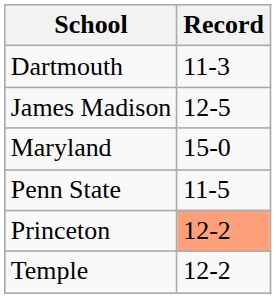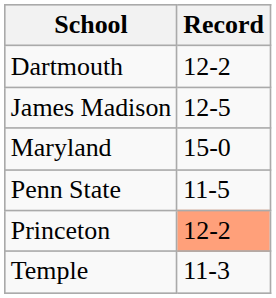Dartmouth | Record: 11-3 -> 12-2
Temple | Record: 12-2 -> 11-3
